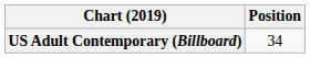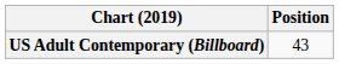US Adult Contemporary (Billboard) | Position: 34 -> 43
